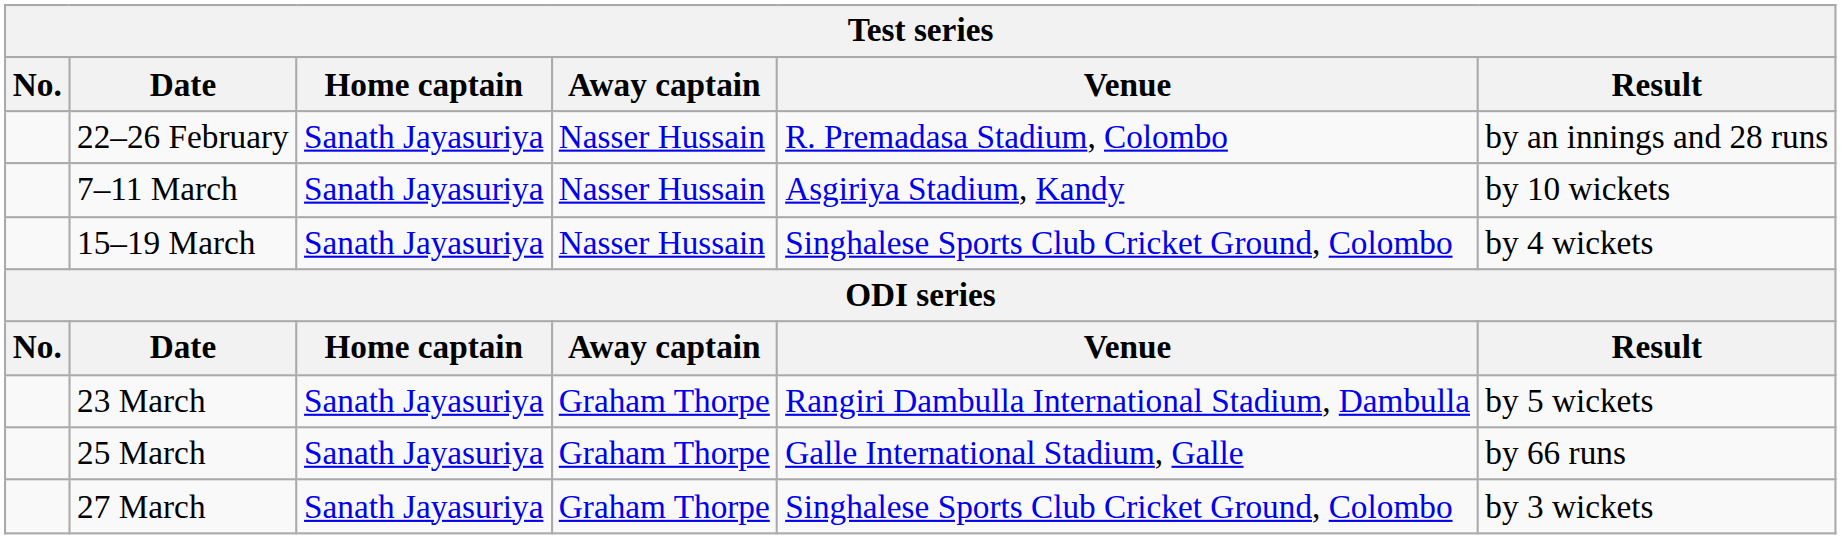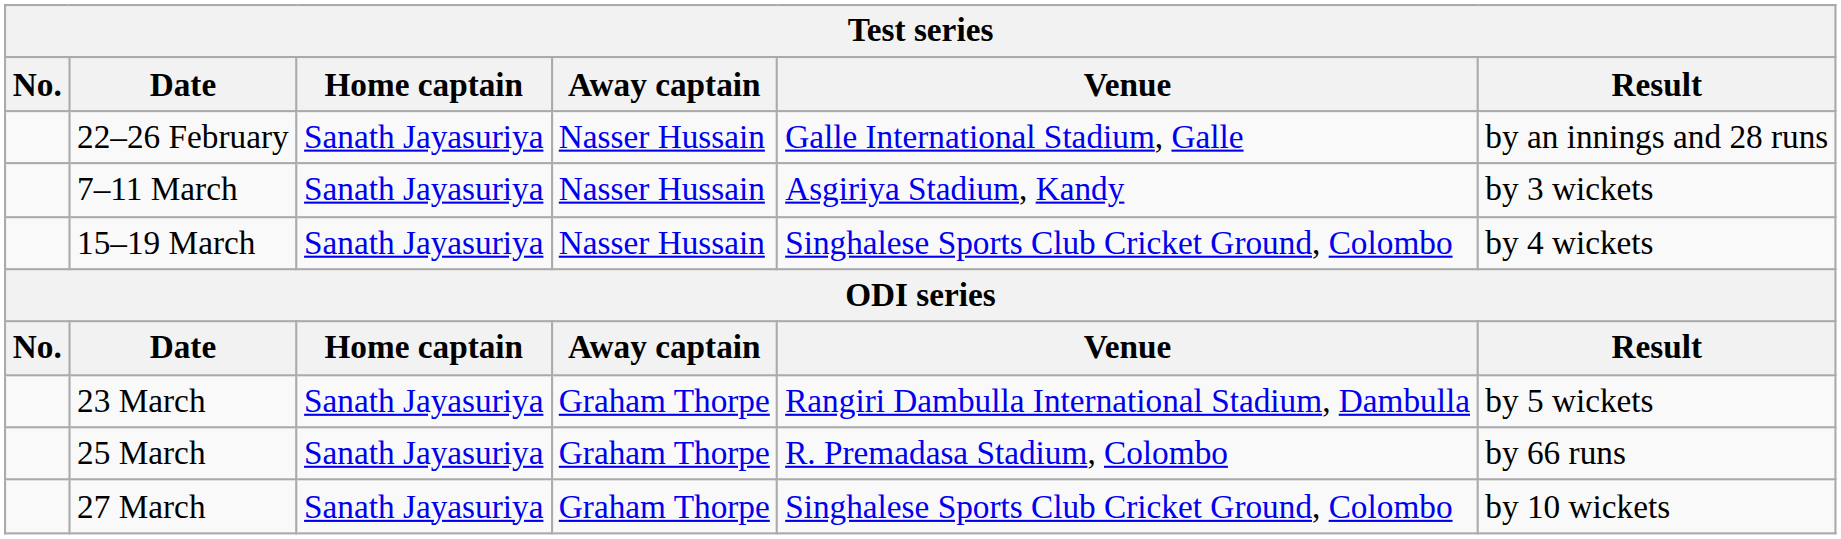22–26 February | Venue: R. Premadasa Stadium, Colombo -> Galle International Stadium, Galle
7–11 March | Result: by 10 wickets -> by 3 wickets
25 March | Venue: Galle International Stadium, Galle -> R. Premadasa Stadium, Colombo
27 March | Result: by 3 wickets -> by 10 wickets
